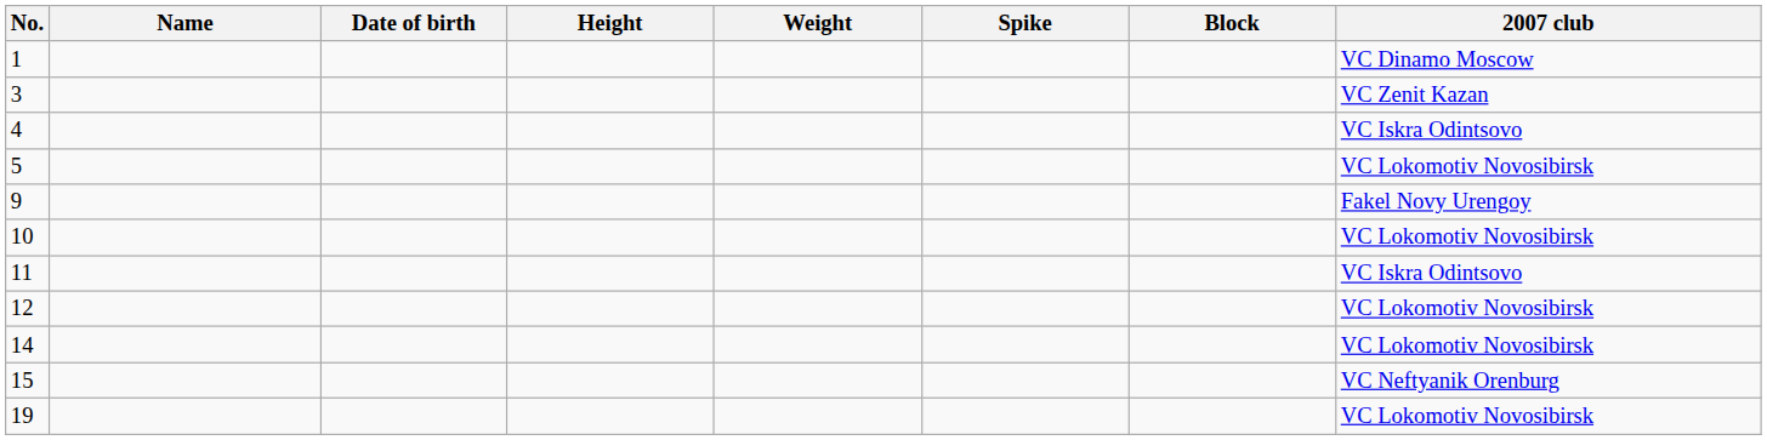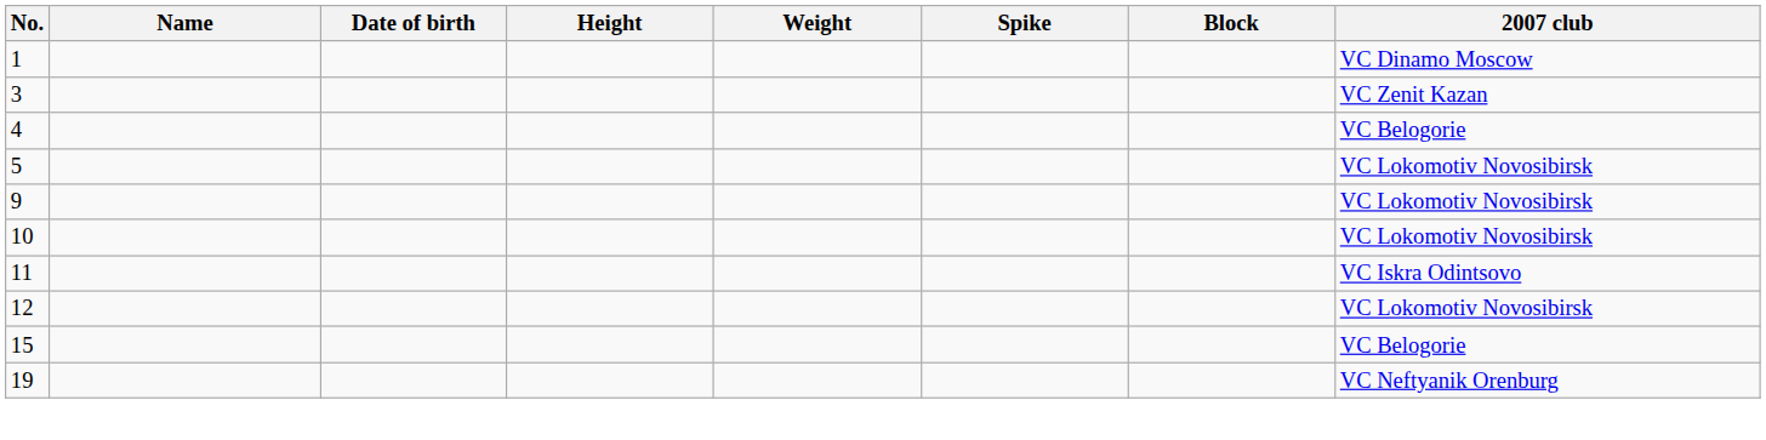4 | 2007 club: VC Iskra Odintsovo -> VC Belogorie
9 | 2007 club: Fakel Novy Urengoy -> VC Lokomotiv Novosibirsk
- row: 14 | VC Lokomotiv Novosibirsk
15 | 2007 club: VC Neftyanik Orenburg -> VC Belogorie
19 | 2007 club: VC Lokomotiv Novosibirsk -> VC Neftyanik Orenburg
